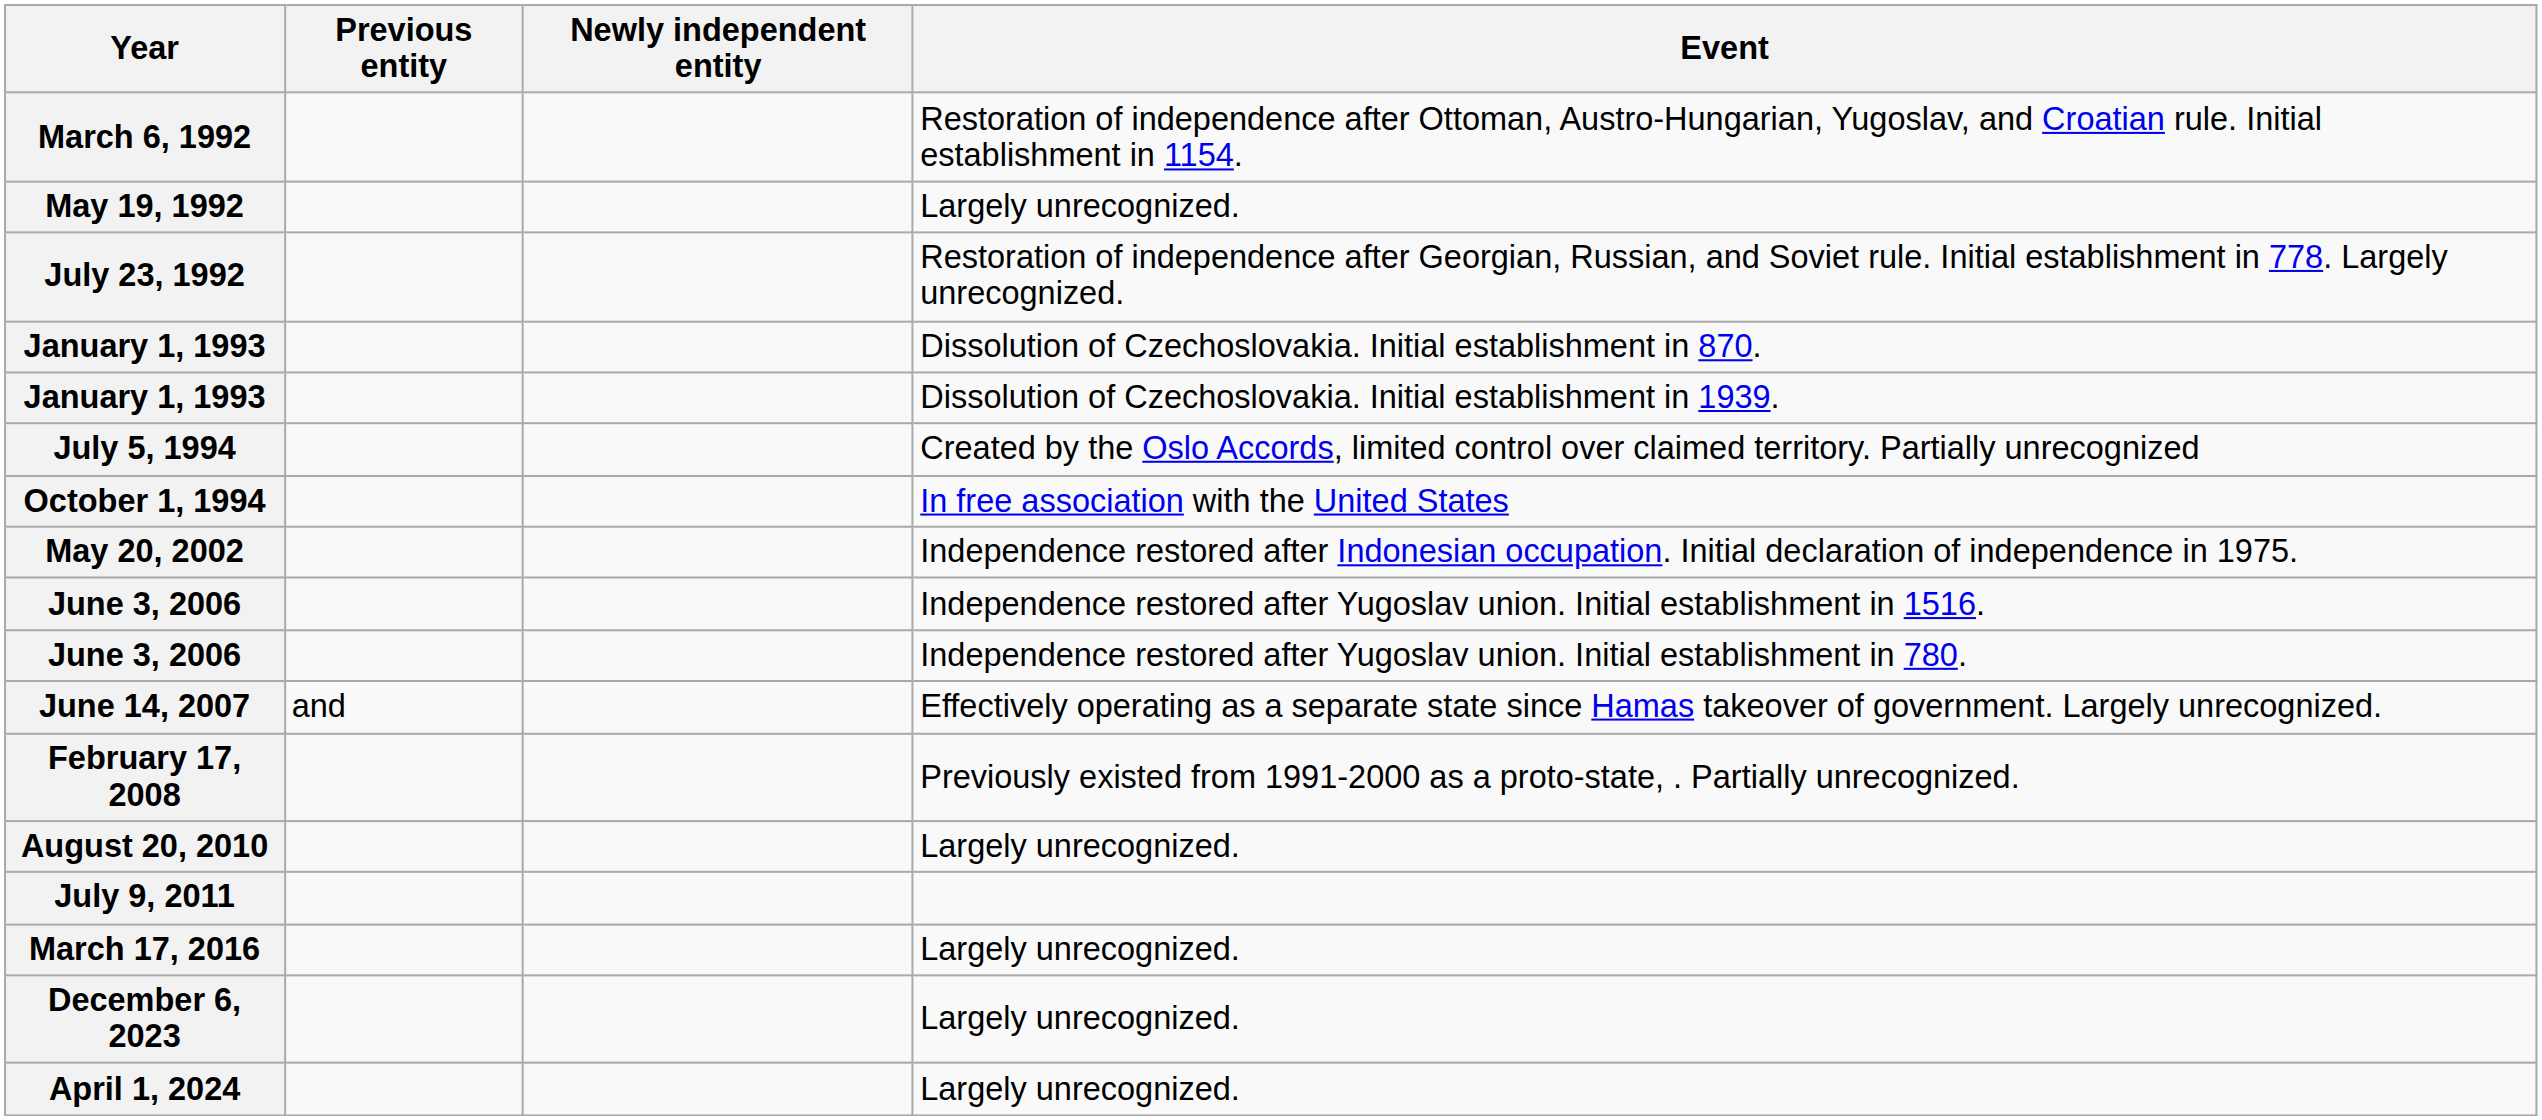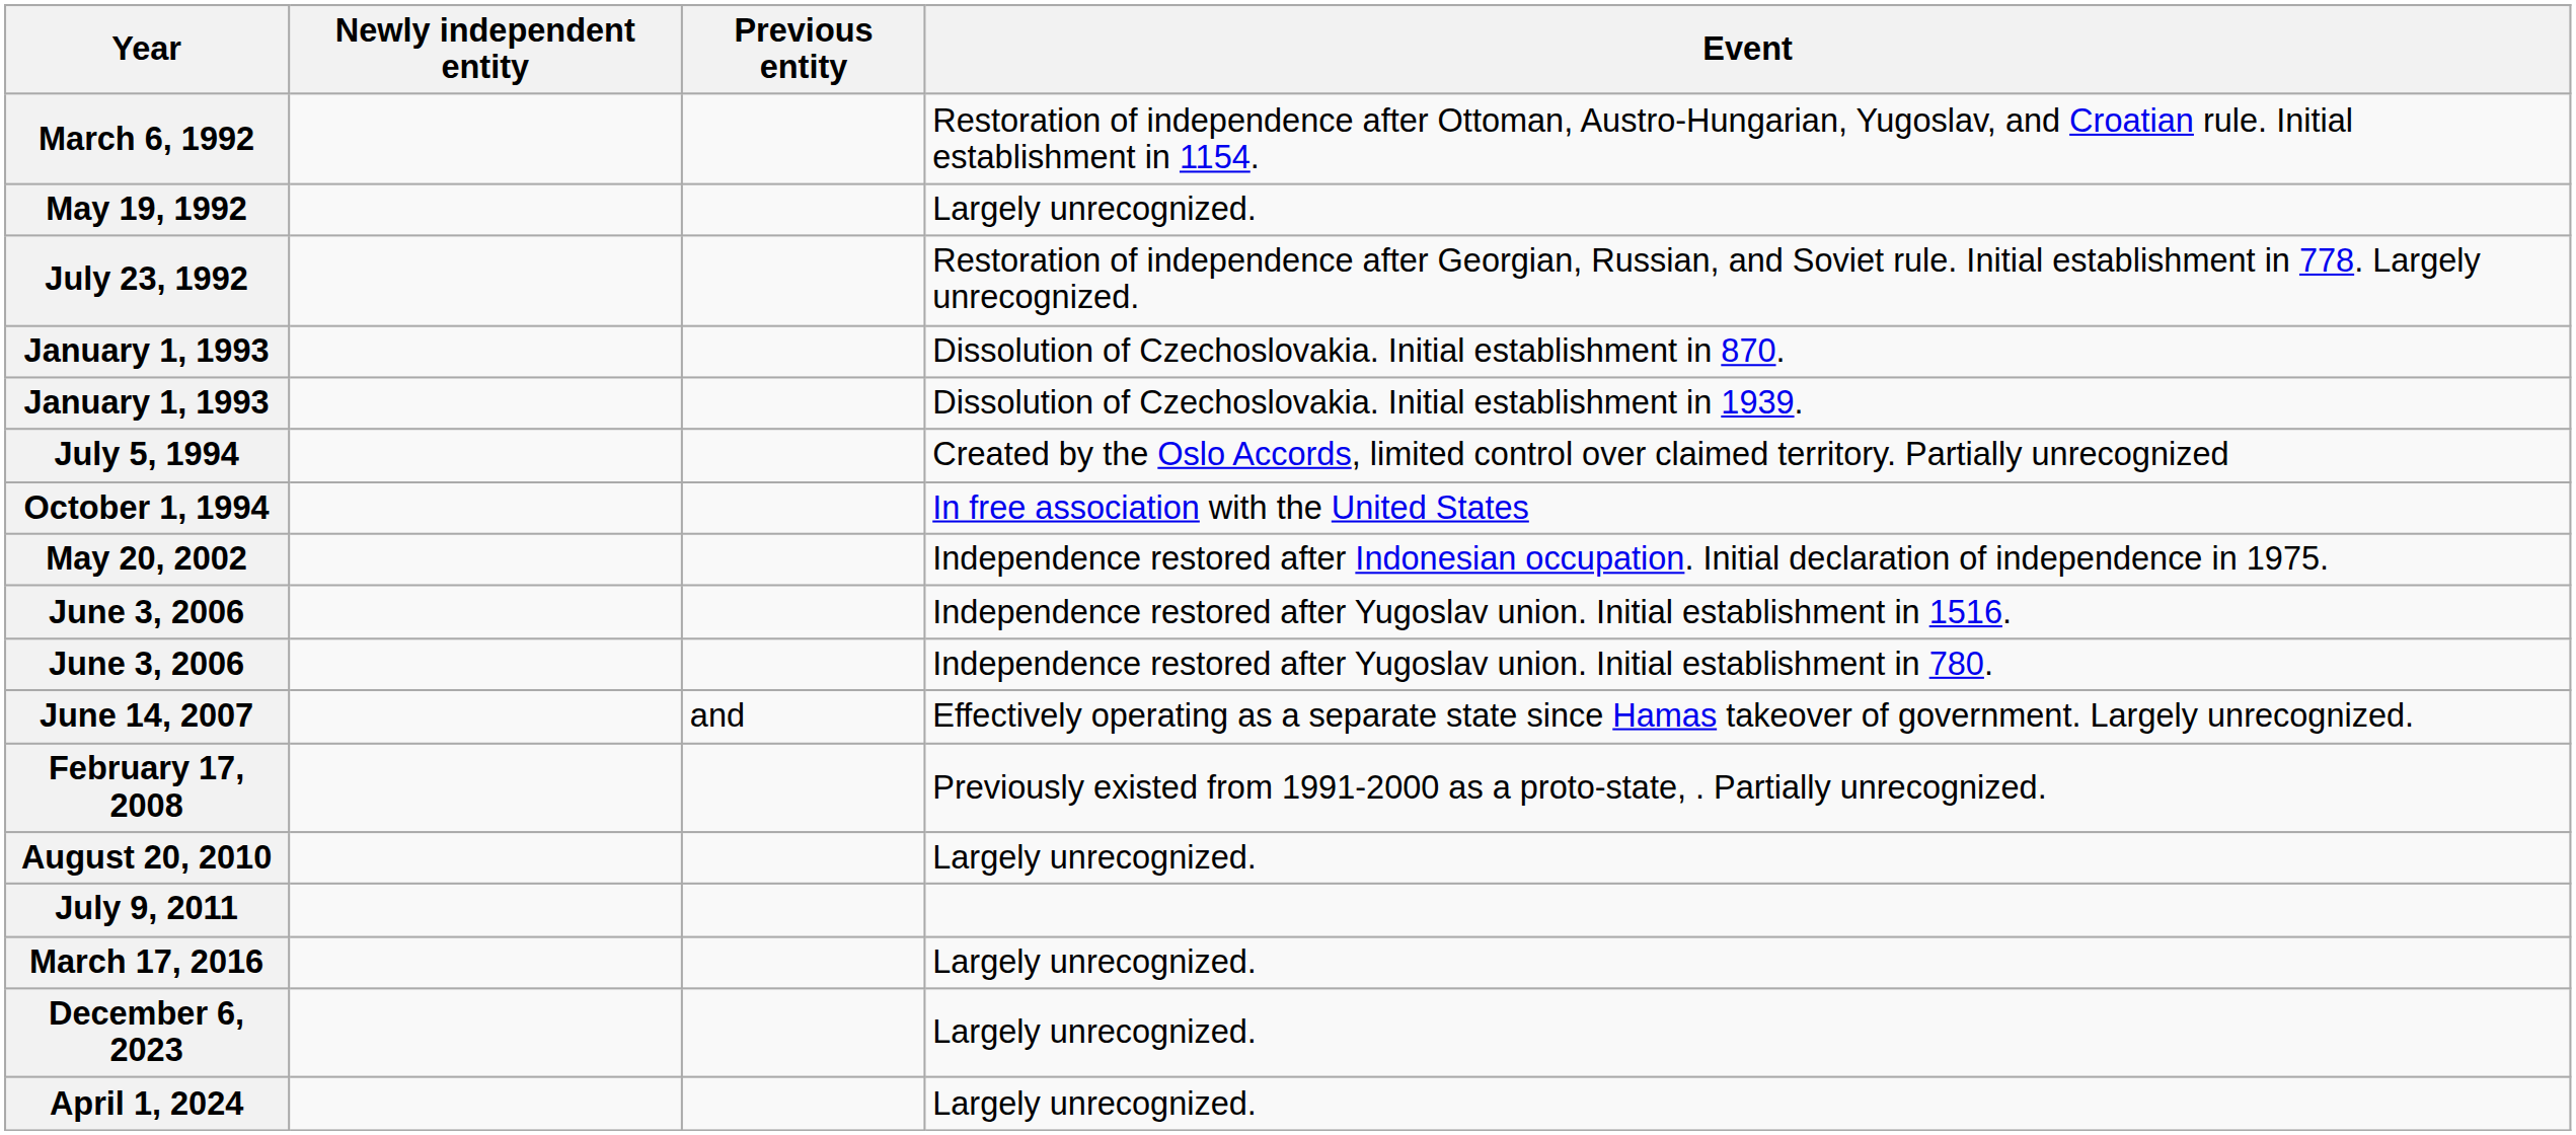columns swapped: Previous entity <-> Newly independent entity
